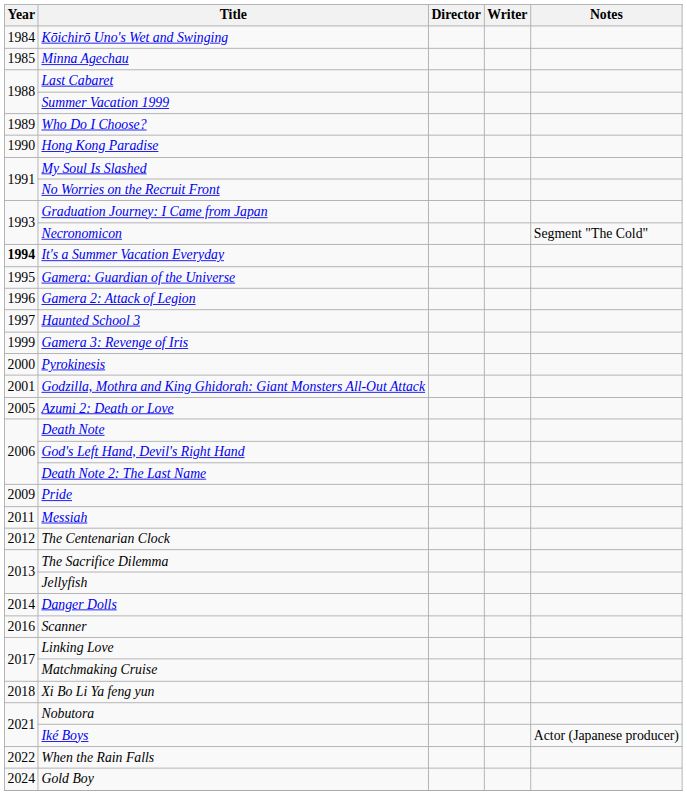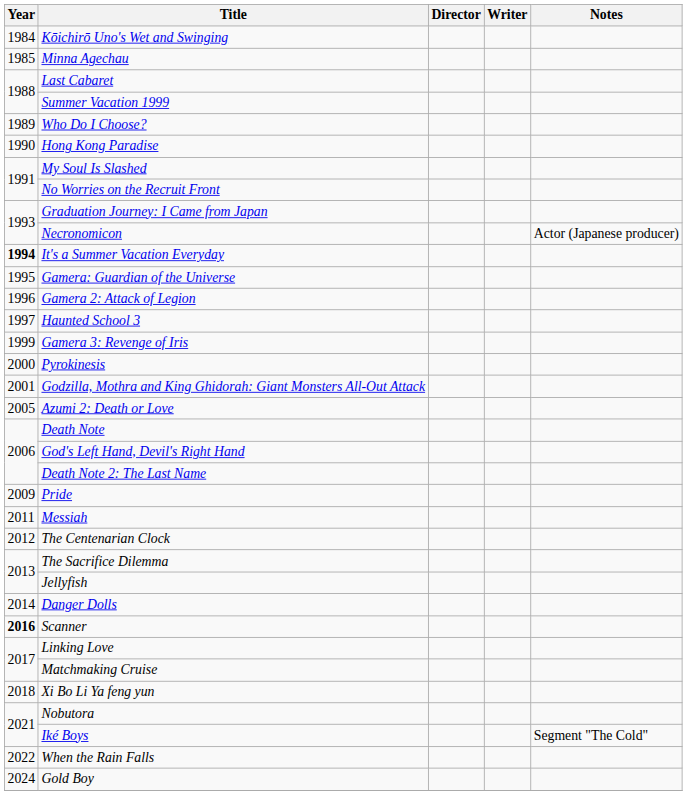Necronomicon | Notes: Segment "The Cold" -> Actor (Japanese producer)
Scanner | Year: normal -> bold
Iké Boys | Notes: Actor (Japanese producer) -> Segment "The Cold"
